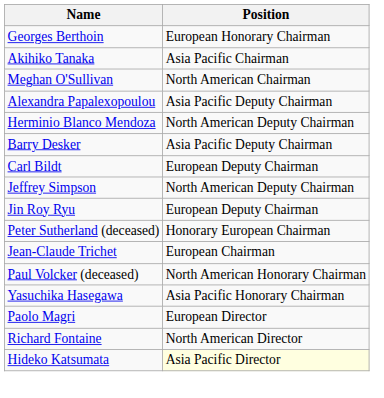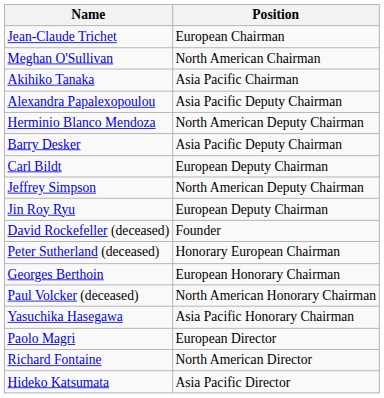rows swapped: Jean-Claude Trichet <-> Georges Berthoin
rows swapped: Meghan O'Sullivan <-> Akihiko Tanaka
+ row: David Rockefeller (deceased) | Founder
Hideko Katsumata | Position: lightyellow background -> no background
